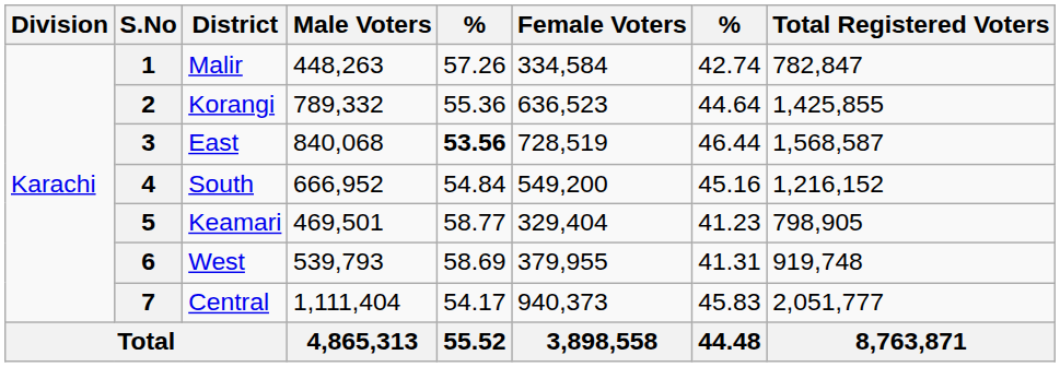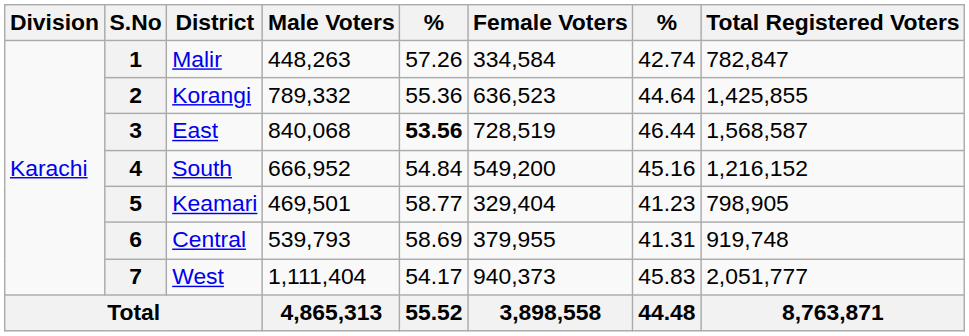6 | District: West -> Central
7 | District: Central -> West
